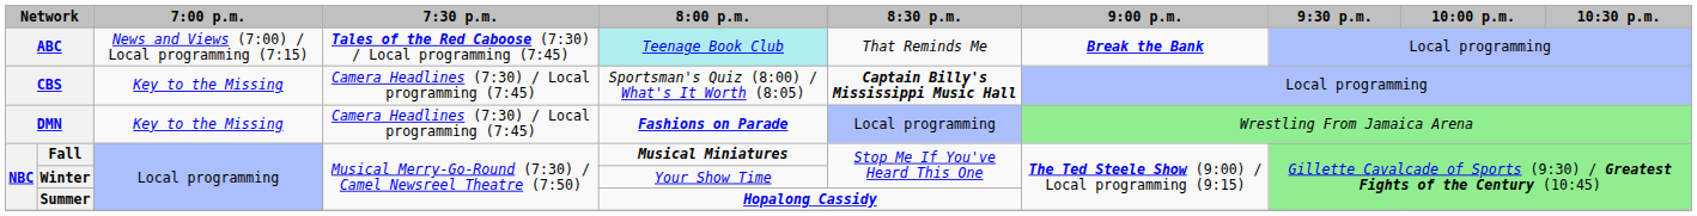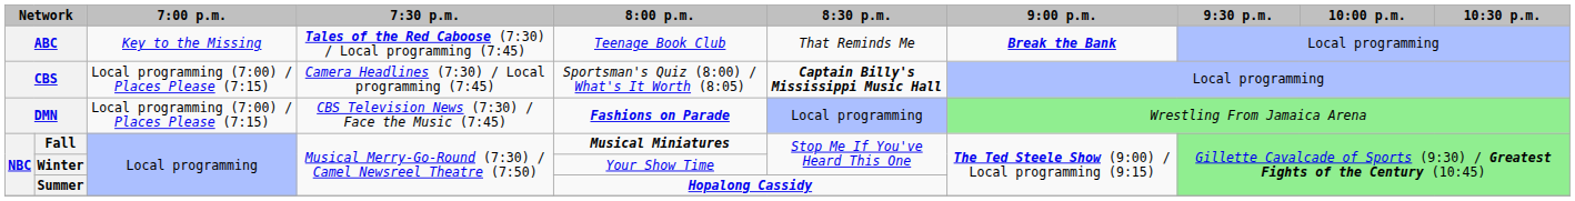ABC | 7:00 p.m.: News and Views (7:00) / Local programming (7:15) -> Key to the Missing
ABC | 8:00 p.m.: paleturquoise background -> no background
CBS | 7:00 p.m.: Key to the Missing -> Local programming (7:00) / Places Please (7:15)
DMN | 7:00 p.m.: Key to the Missing -> Local programming (7:00) / Places Please (7:15)
DMN | 7:30 p.m.: Camera Headlines (7:30) / Local programming (7:45) -> CBS Television News (7:30) / Face the Music (7:45)
